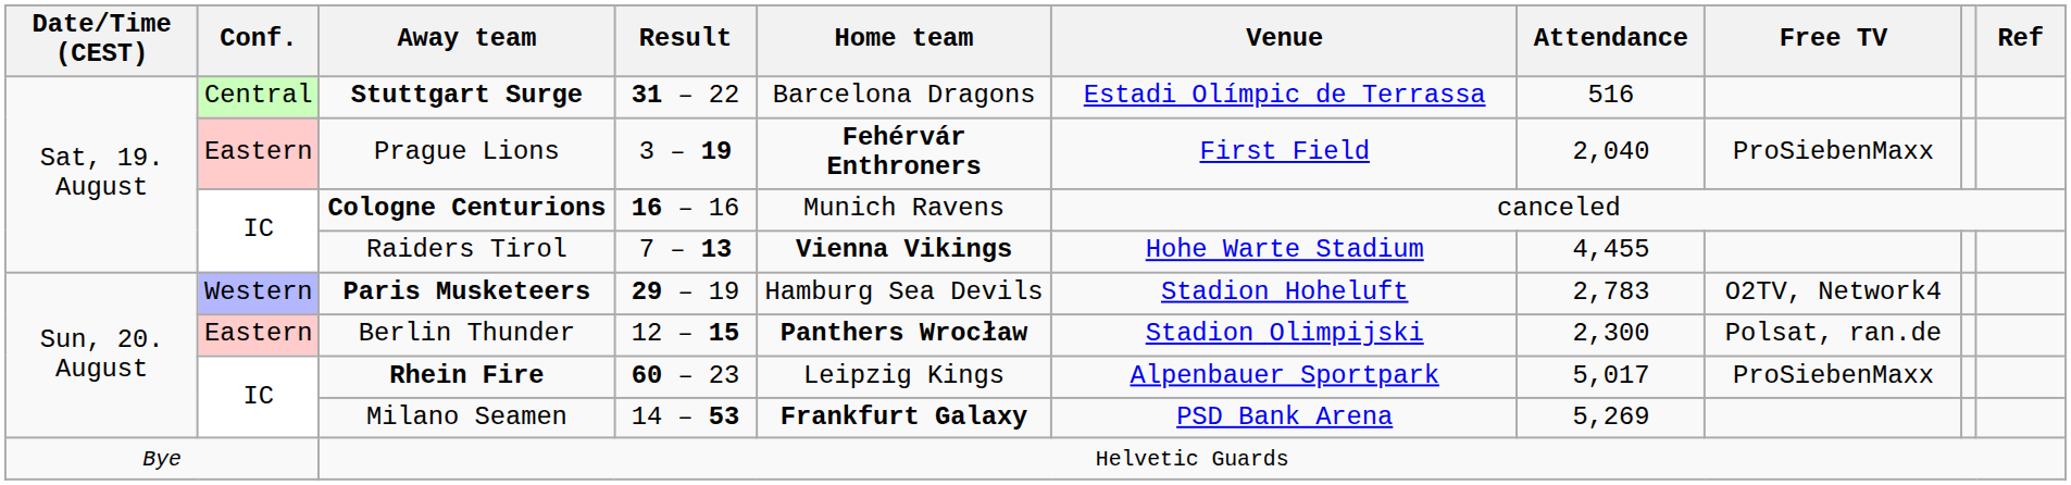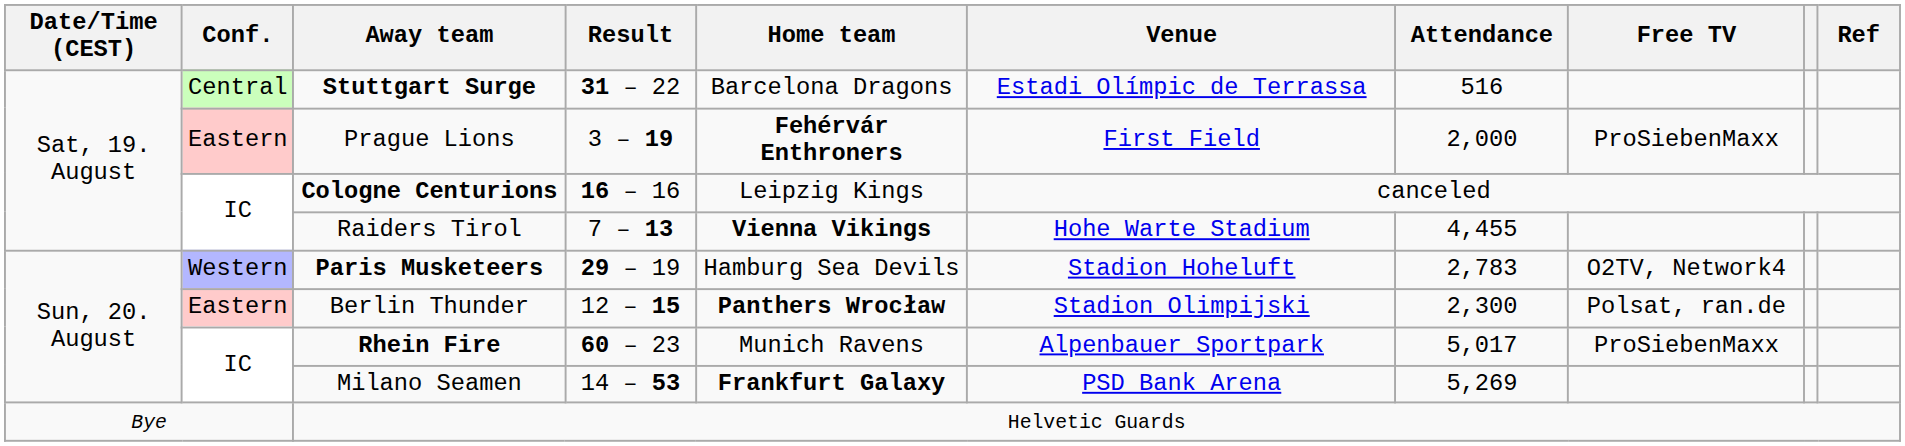Prague Lions | Attendance: 2,040 -> 2,000
Cologne Centurions | Home team: Munich Ravens -> Leipzig Kings
Rhein Fire | Home team: Leipzig Kings -> Munich Ravens
